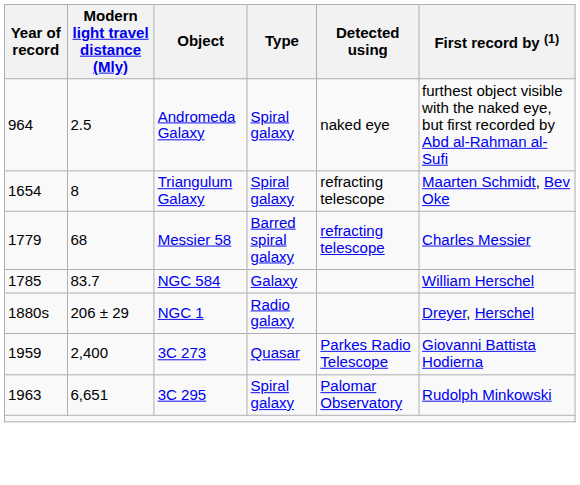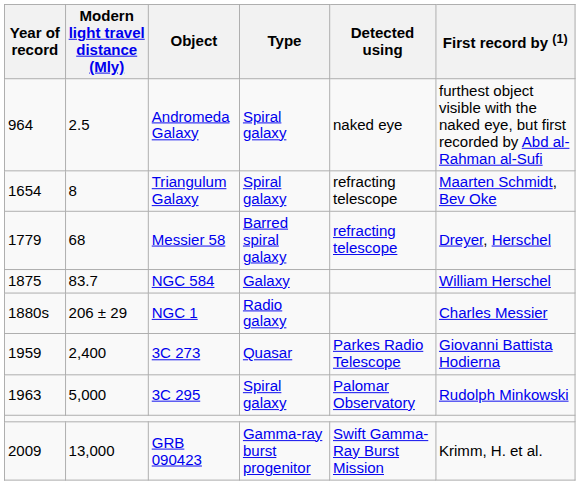Messier 58 | First record by (1): Charles Messier -> Dreyer, Herschel
NGC 584 | Year of record: 1785 -> 1875
NGC 1 | First record by (1): Dreyer, Herschel -> Charles Messier
3C 295 | Modern light travel distance (Mly): 6,651 -> 5,000
+ row: 2009 | 13,000 | GRB 090423 | Gamma-ray burst progenitor | Swift Gamma-Ray Burst Mission | Krimm, H. et al.
